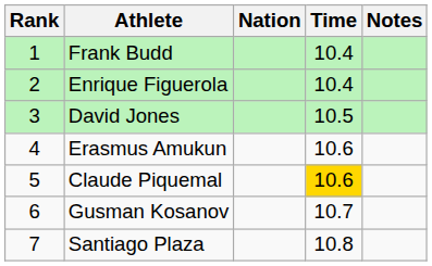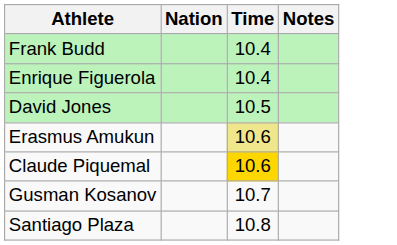- column: Rank | 1 | 2 | 3 | 4 | 5 | 6 | 7
Erasmus Amukun | Time: no background -> khaki background
